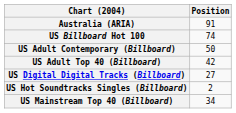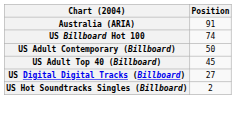US Adult Top 40 (Billboard) | Position: 42 -> 45
- row: US Mainstream Top 40 (Billboard) | 34
